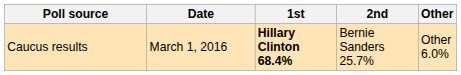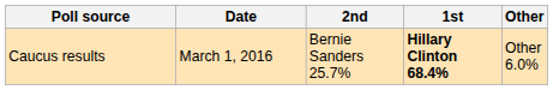columns swapped: 1st <-> 2nd
